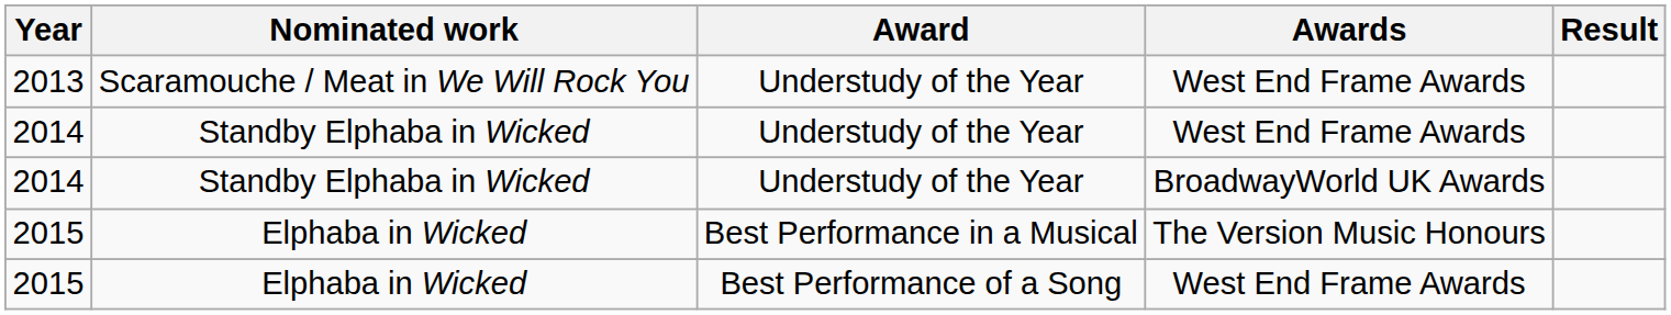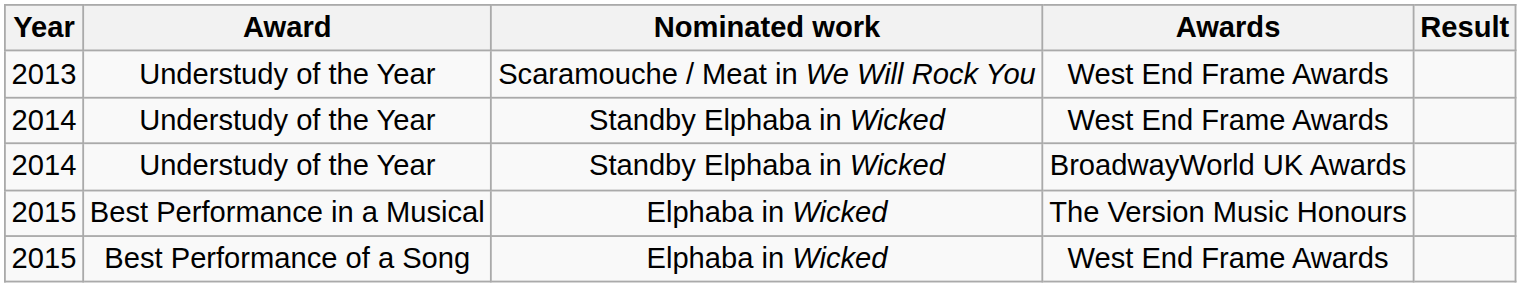columns swapped: Nominated work <-> Award
